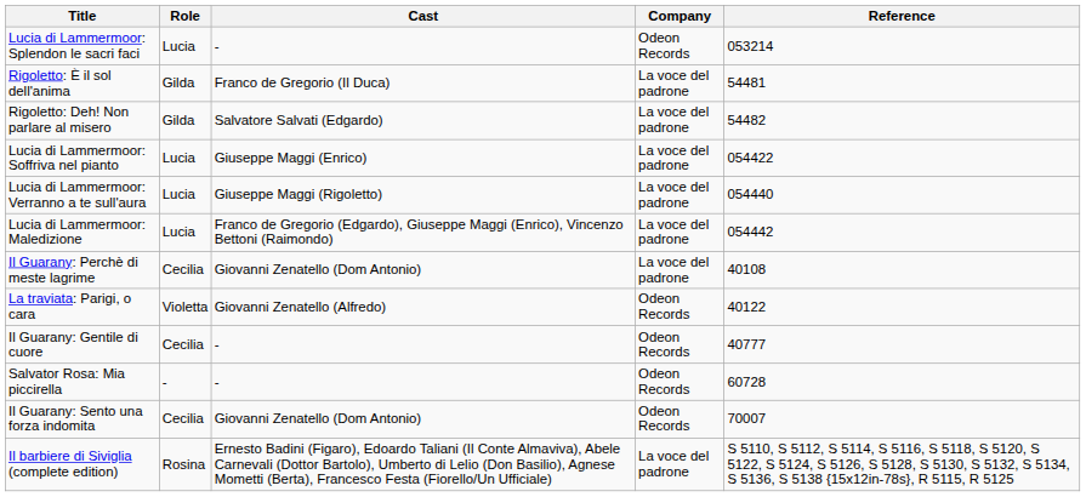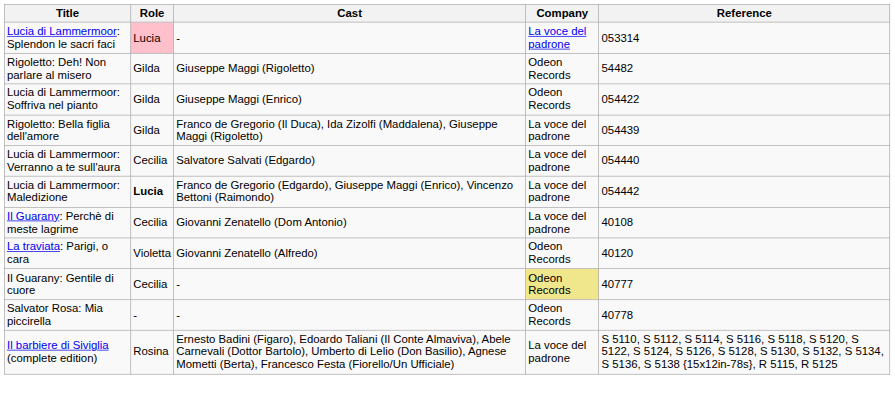Lucia di Lammermoor: Splendon le sacri faci | Role: no background -> pink background
Lucia di Lammermoor: Splendon le sacri faci | Company: Odeon Records -> La voce del padrone
Lucia di Lammermoor: Splendon le sacri faci | Reference: 053214 -> 053314
- row: Rigoletto: È il sol dell'anima | Gilda | Franco de Gregorio (Il Duca) | La voce del padrone | 54481
Rigoletto: Deh! Non parlare al misero | Cast: Salvatore Salvati (Edgardo) -> Giuseppe Maggi (Rigoletto)
Rigoletto: Deh! Non parlare al misero | Company: La voce del padrone -> Odeon Records
Lucia di Lammermoor: Soffriva nel pianto | Role: Lucia -> Gilda
Lucia di Lammermoor: Soffriva nel pianto | Company: La voce del padrone -> Odeon Records
+ row: Rigoletto: Bella figlia dell'amore | Gilda | Franco de Gregorio (Il Duca), Ida Zizolfi (Maddalena), Giuseppe Maggi (Rigoletto) | La voce del padrone | 054439
Lucia di Lammermoor: Verranno a te sull'aura | Role: Lucia -> Cecilia
Lucia di Lammermoor: Verranno a te sull'aura | Cast: Giuseppe Maggi (Rigoletto) -> Salvatore Salvati (Edgardo)
Lucia di Lammermoor: Maledizione | Role: normal -> bold
La traviata: Parigi, o cara | Reference: 40122 -> 40120
Il Guarany: Gentile di cuore | Company: no background -> khaki background
Salvator Rosa: Mia piccirella | Reference: 60728 -> 40778
- row: Il Guarany: Sento una forza indomita | Cecilia | Giovanni Zenatello (Dom Antonio) | Odeon Records | 70007
